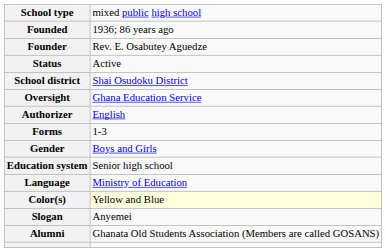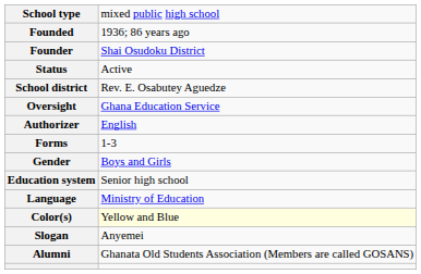Founder | column 2: Rev. E. Osabutey Aguedze -> Shai Osudoku District
School district | column 2: Shai Osudoku District -> Rev. E. Osabutey Aguedze
